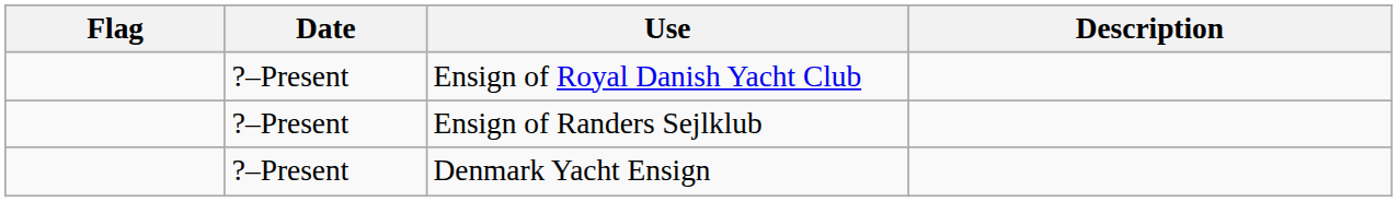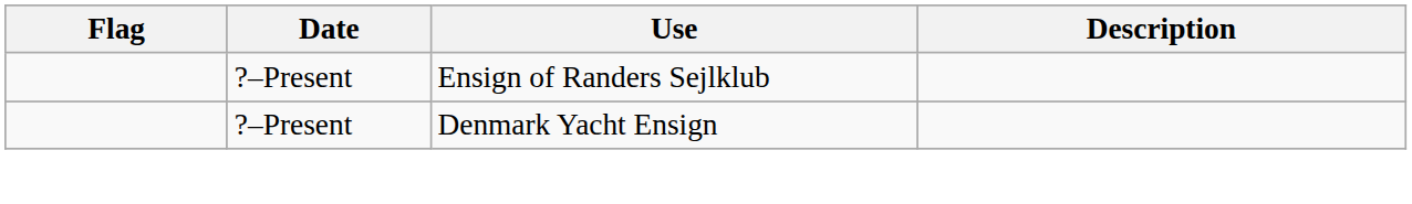- row: ?–Present | Ensign of Royal Danish Yacht Club
